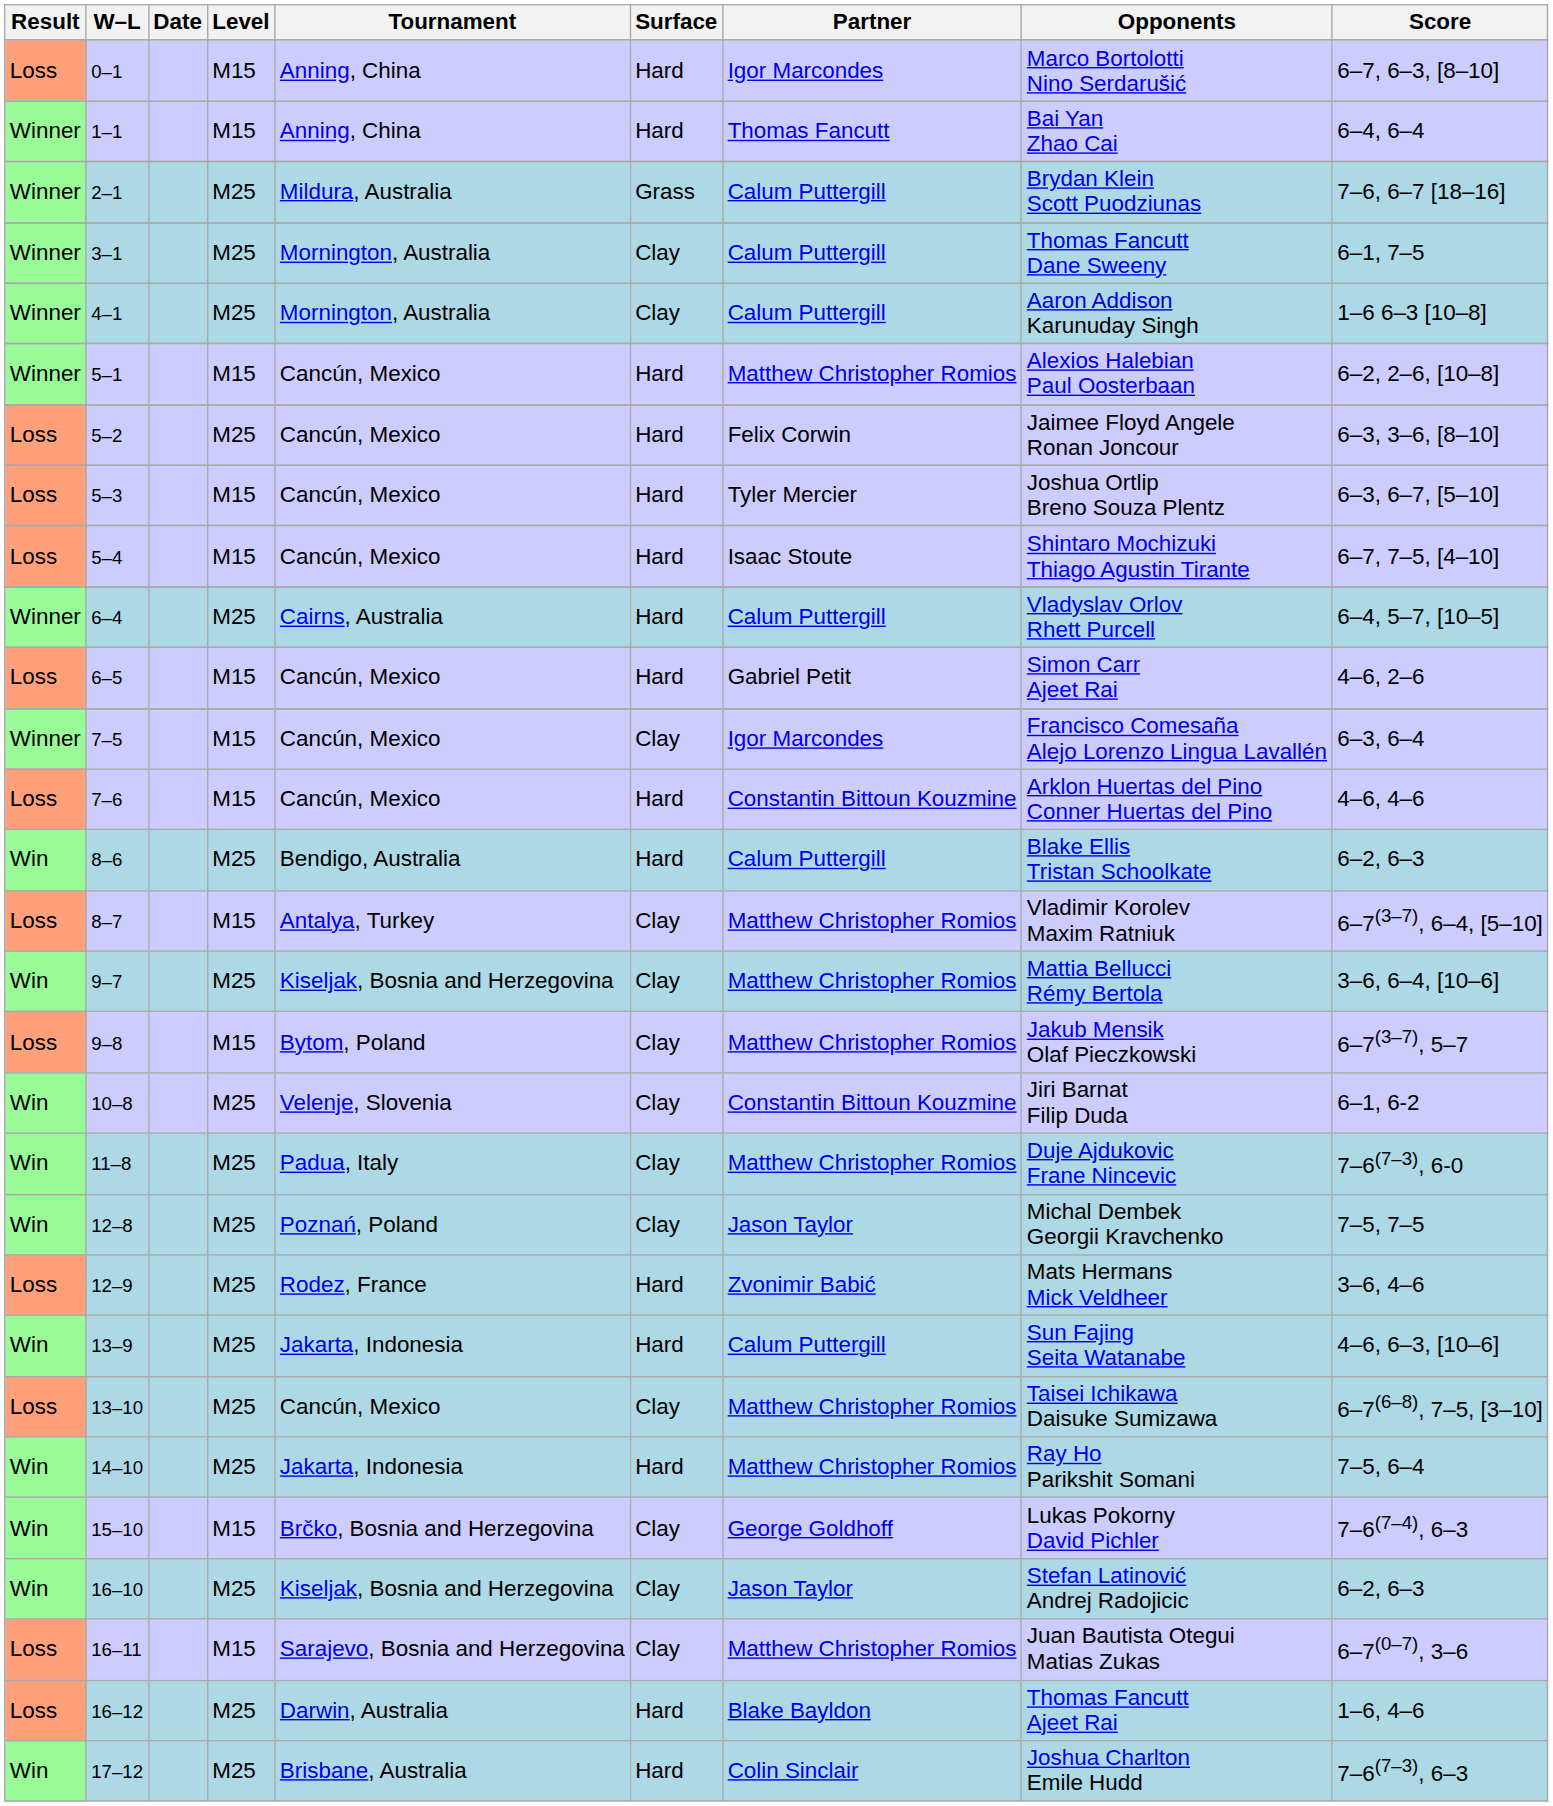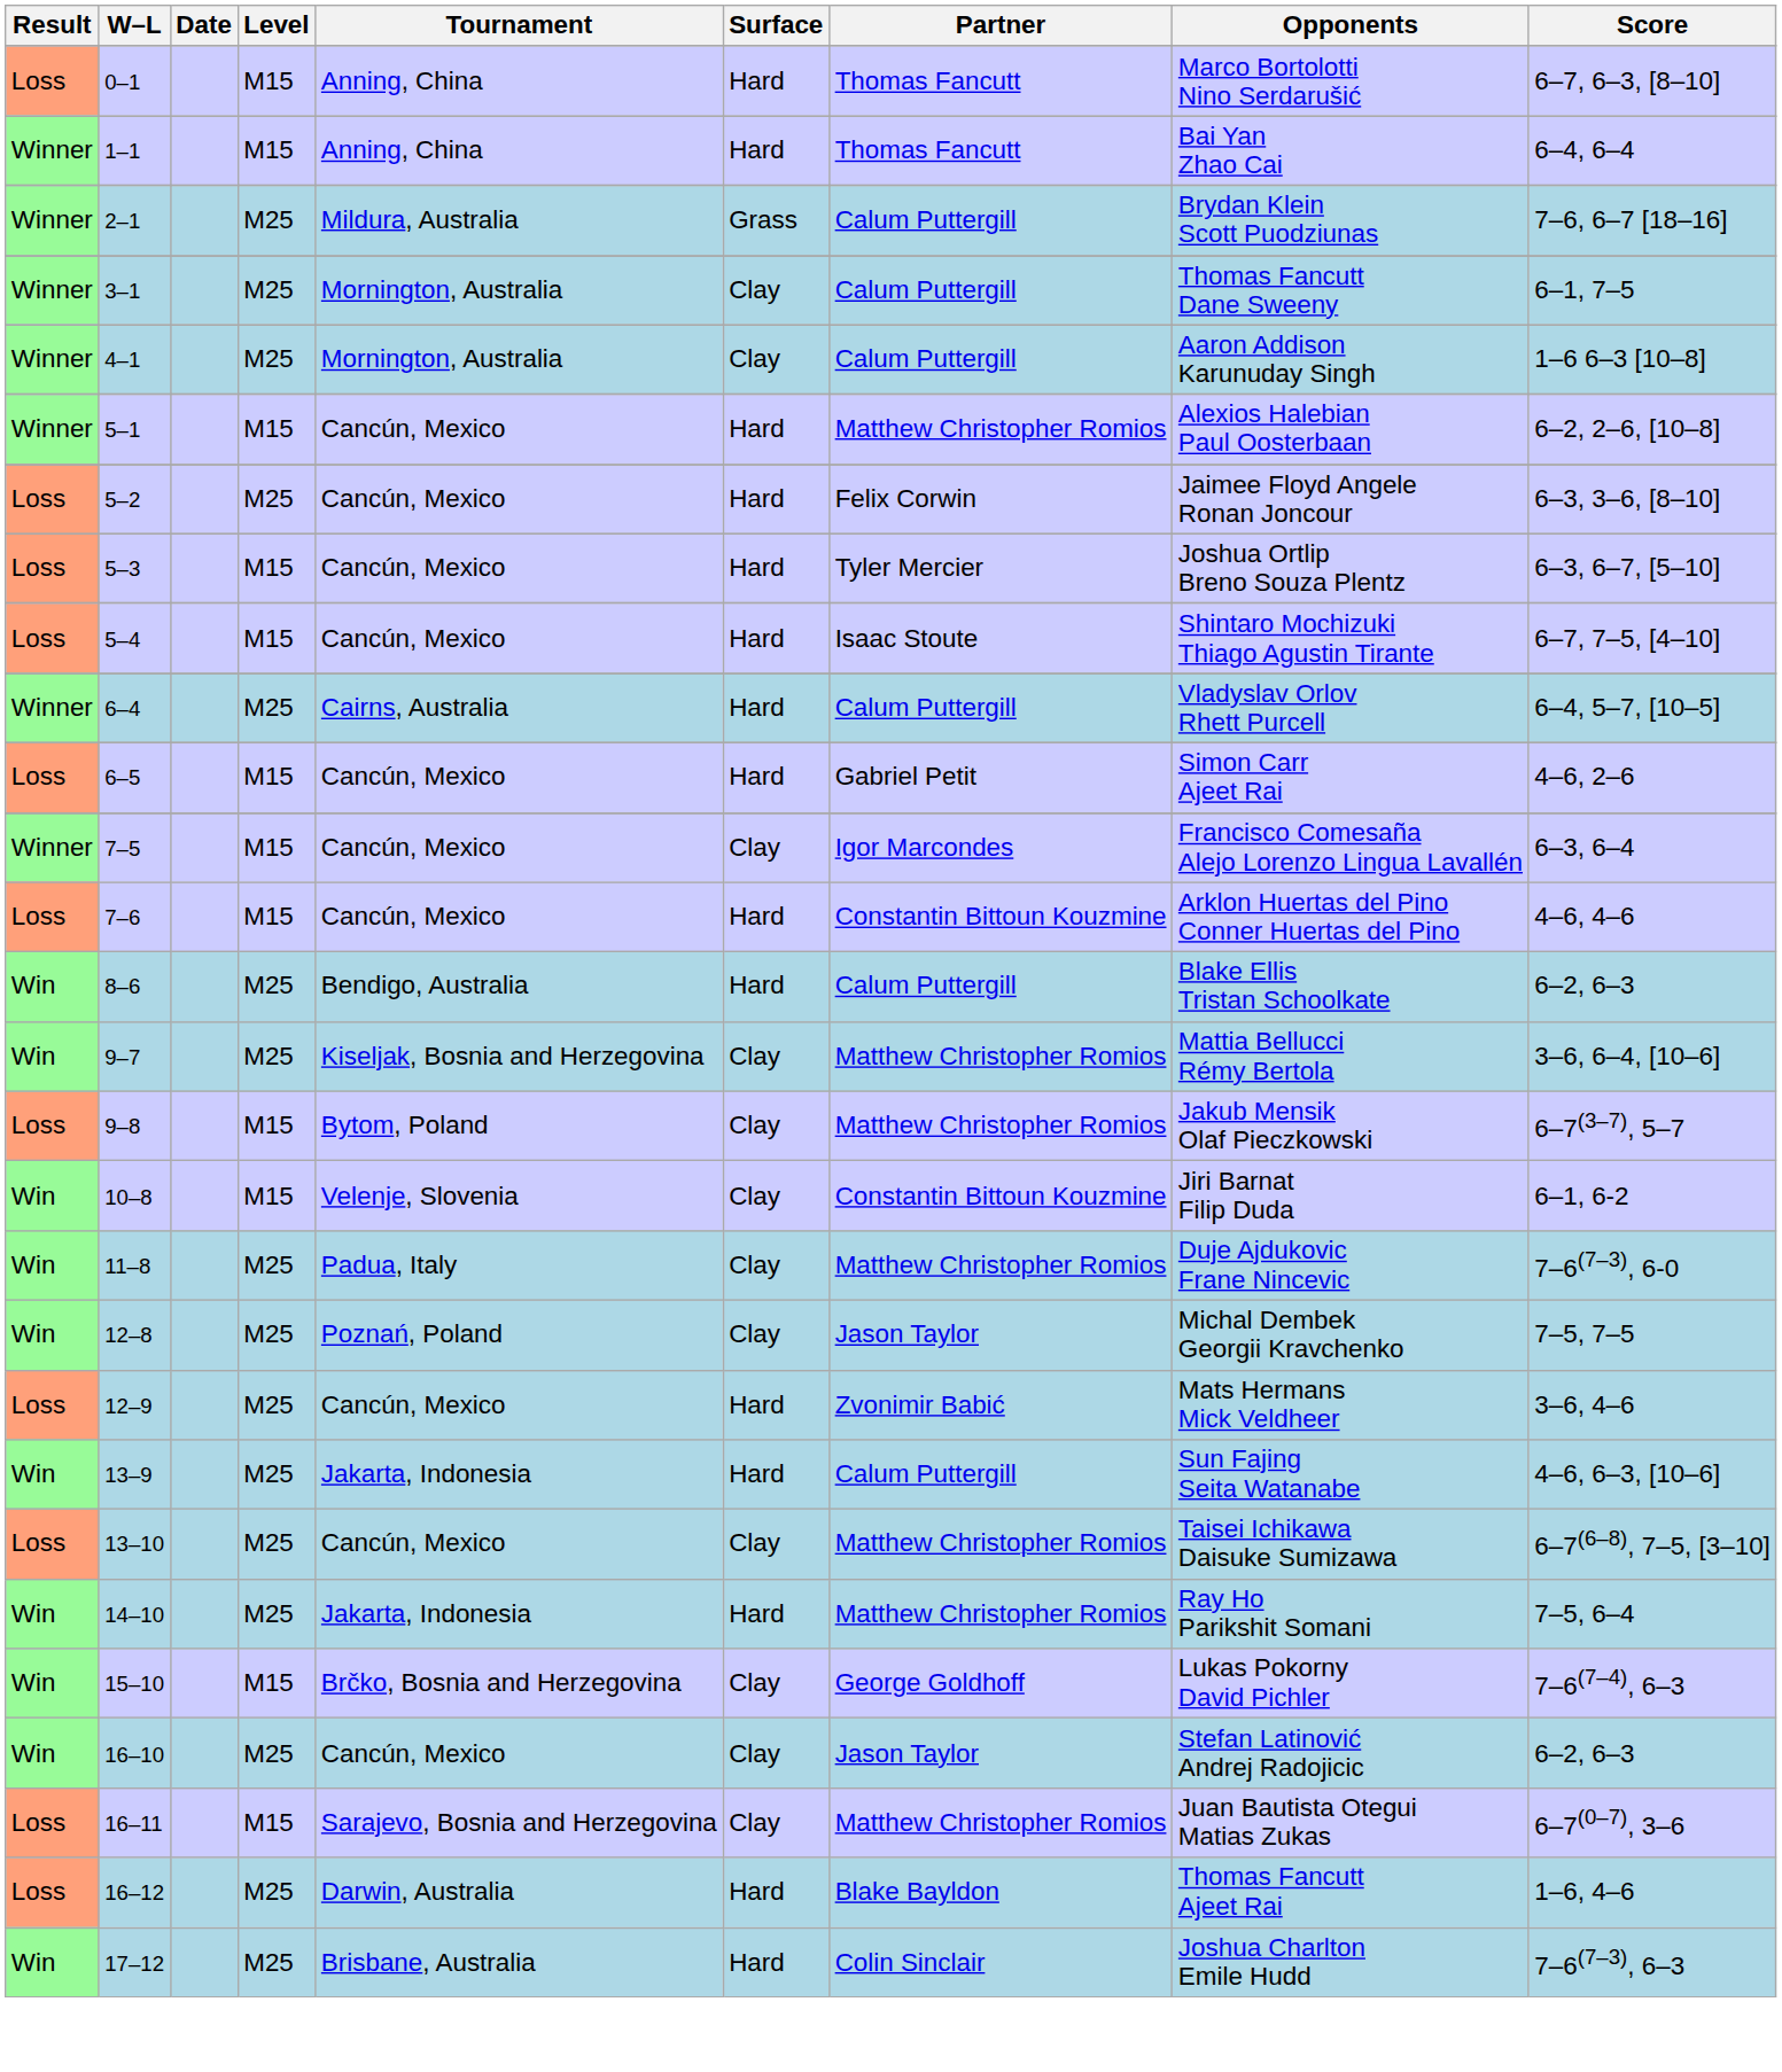0–1 | Partner: Igor Marcondes -> Thomas Fancutt
- row: Loss | 8–7 | M15 | Antalya, Turkey | Clay | Matthew Christopher Romios | Vladimir Korolev Maxim Ratniuk | 6–7(3–7), 6–4, [5–10]
10–8 | Level: M25 -> M15
12–9 | Tournament: Rodez, France -> Cancún, Mexico
16–10 | Tournament: Kiseljak, Bosnia and Herzegovina -> Cancún, Mexico
